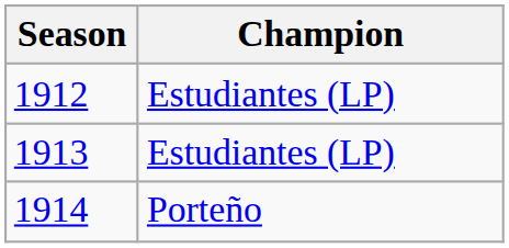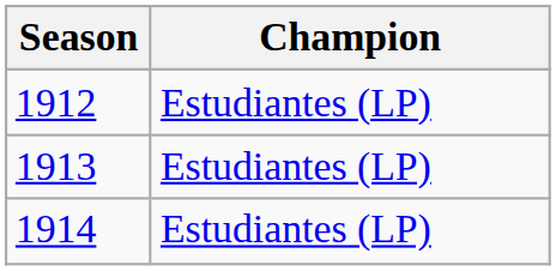1914 | Champion: Porteño -> Estudiantes (LP)
